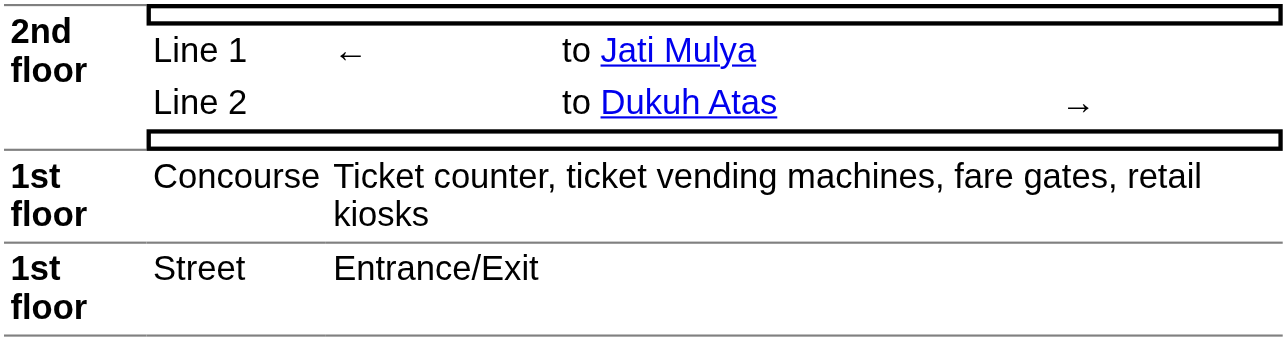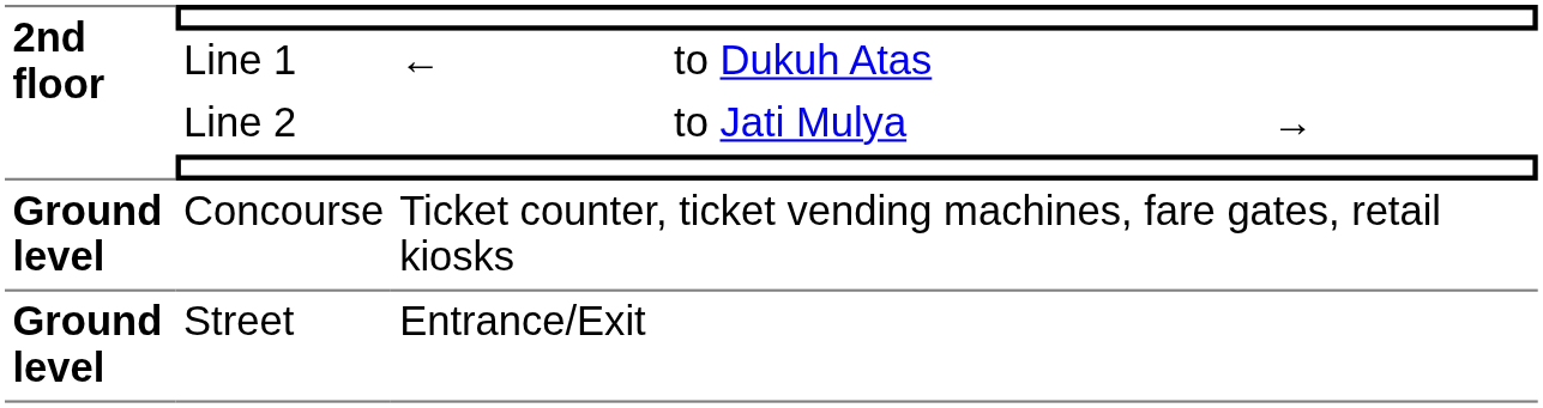Line 1 | column 4: to Jati Mulya -> to Dukuh Atas
Line 2 | column 4: to Dukuh Atas -> to Jati Mulya
Concourse | 2nd floor: 1st floor -> Ground level
Street | 2nd floor: 1st floor -> Ground level
